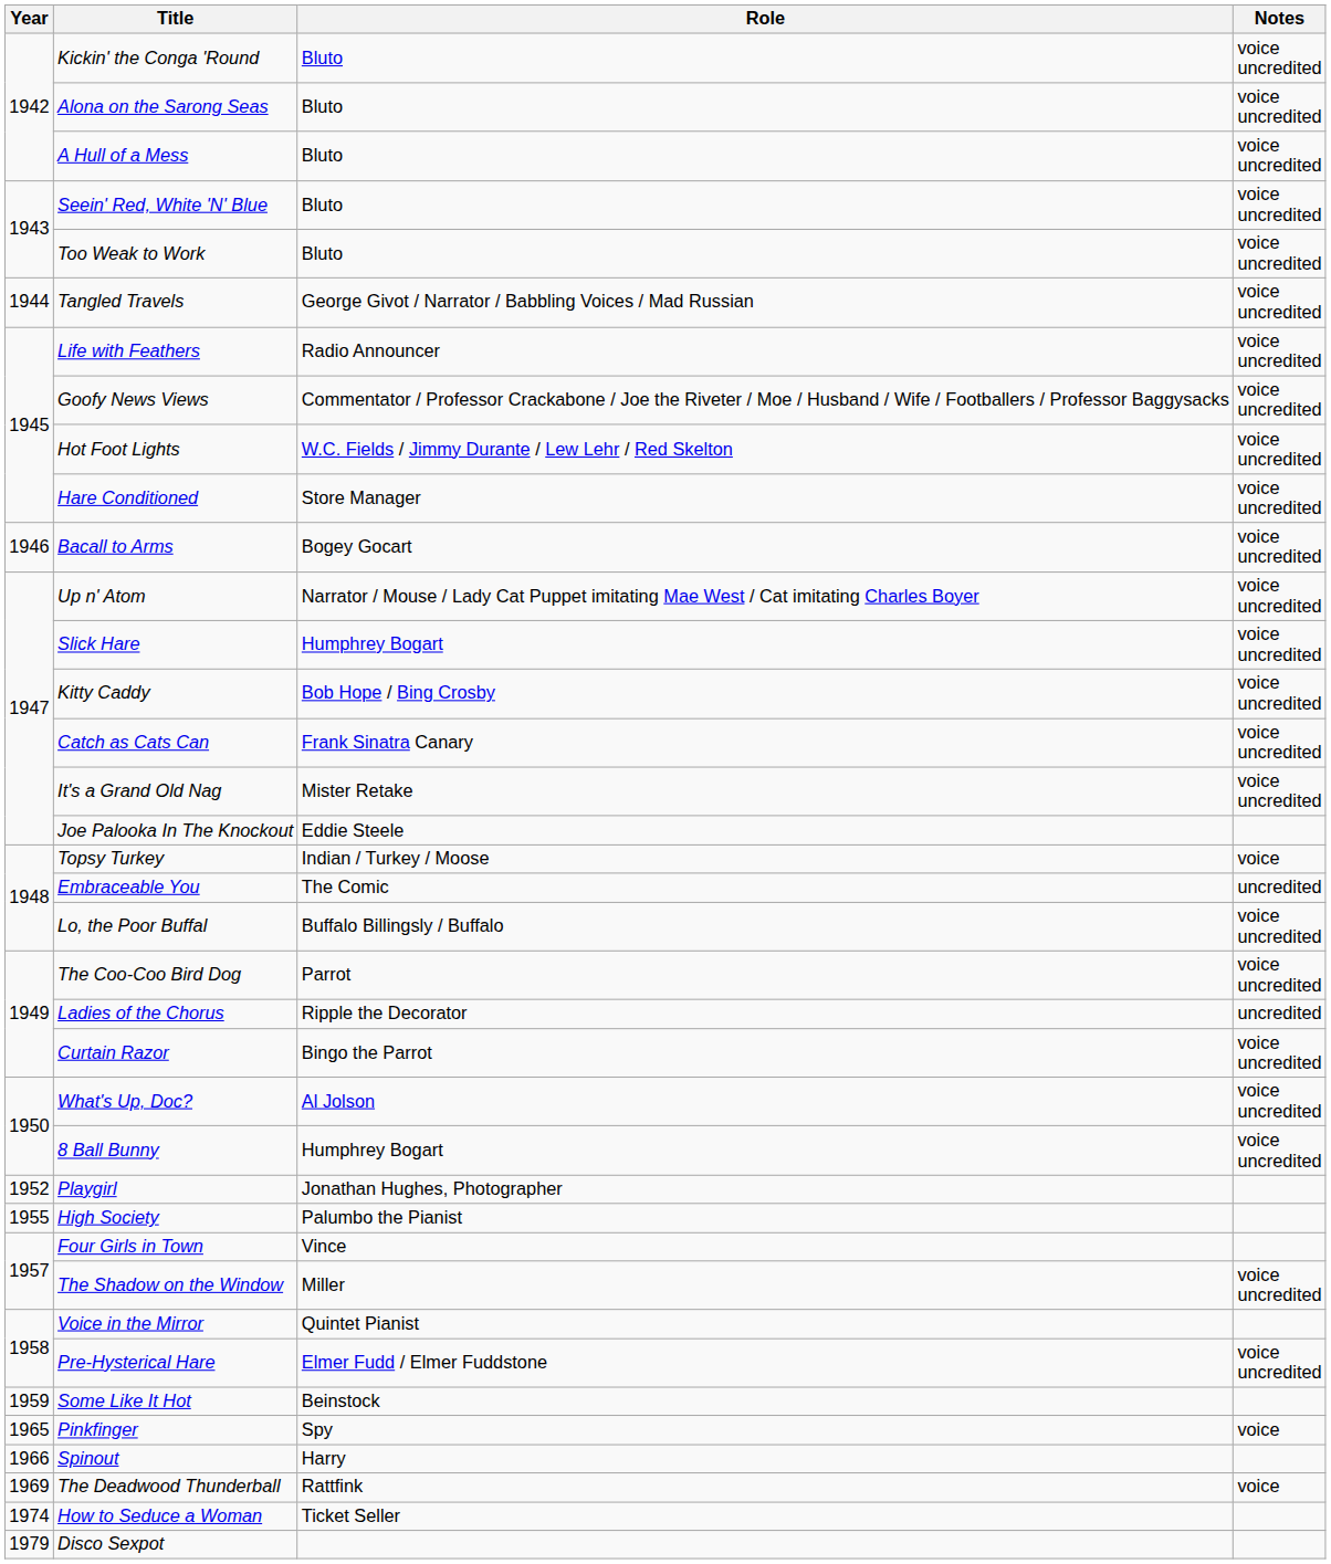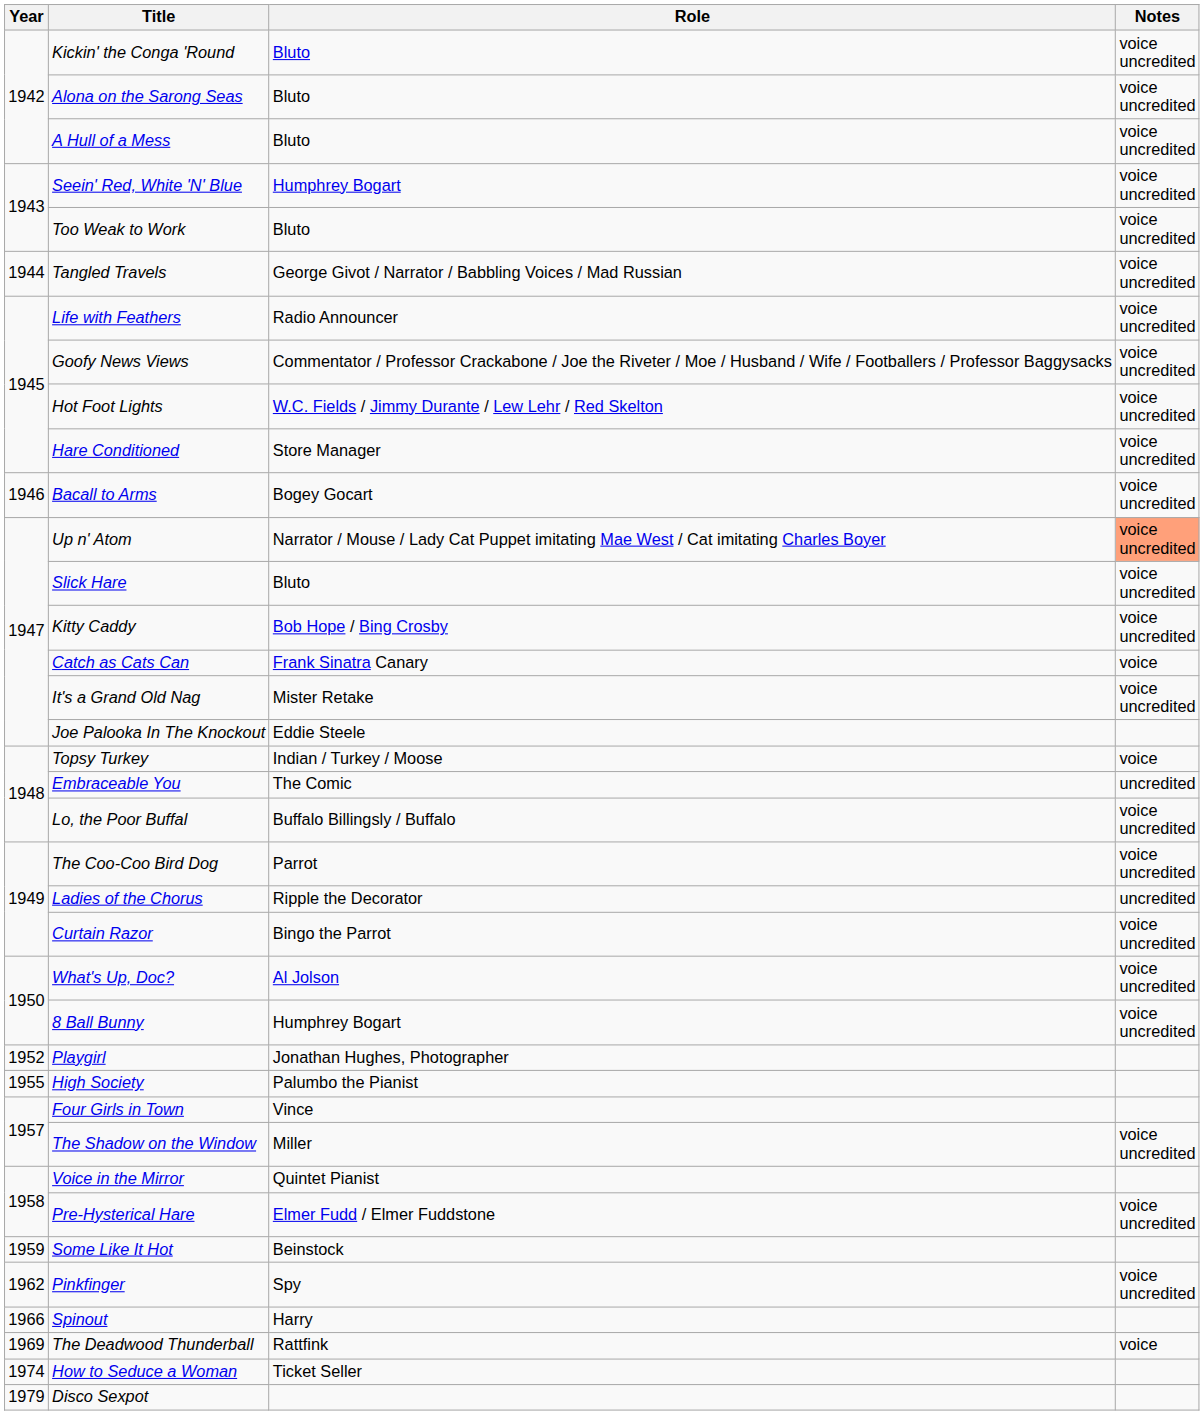Seein' Red, White 'N' Blue | Role: Bluto -> Humphrey Bogart
Up n' Atom | Notes: no background -> lightsalmon background
Slick Hare | Role: Humphrey Bogart -> Bluto
Catch as Cats Can | Notes: voice uncredited -> voice
Pinkfinger | Year: 1965 -> 1962
Pinkfinger | Notes: voice -> voice uncredited
